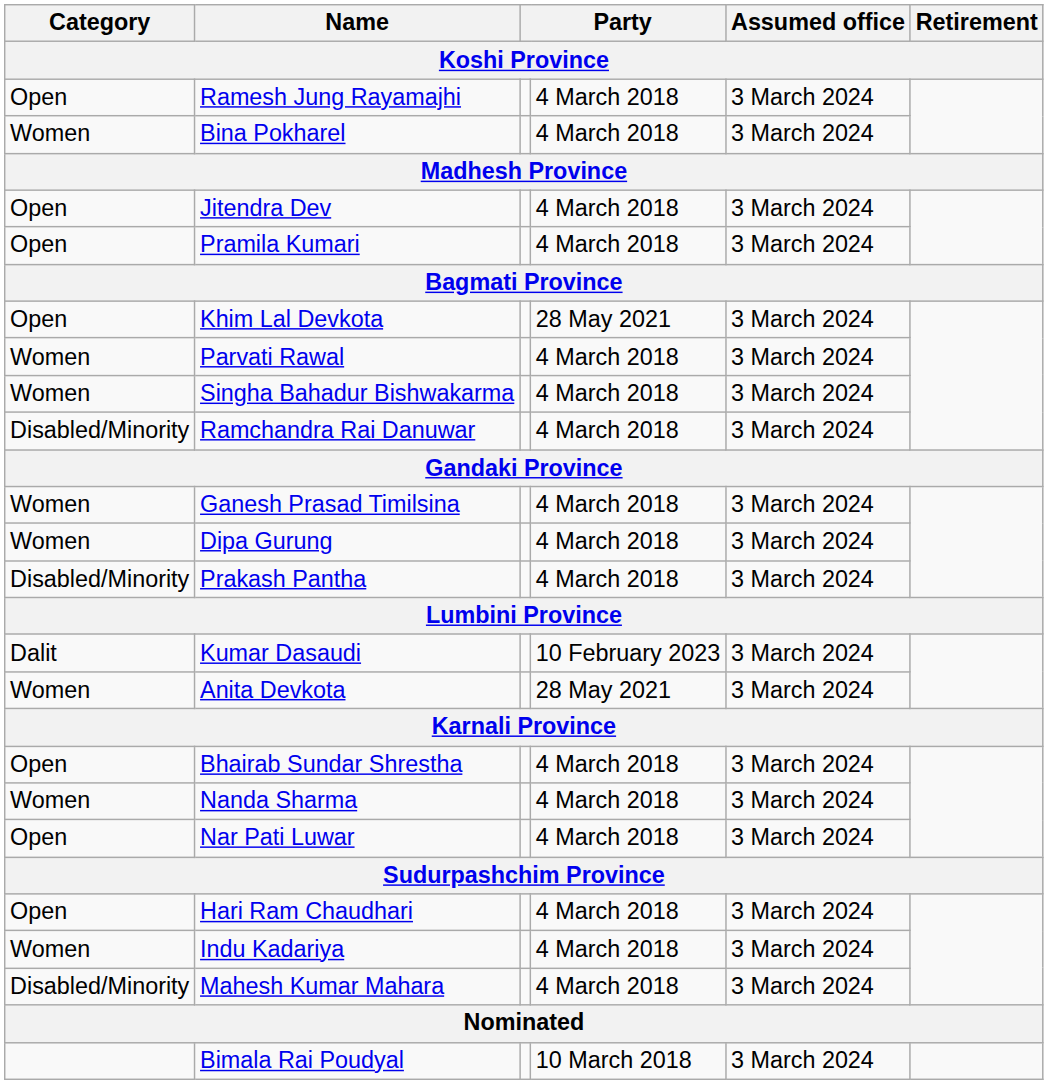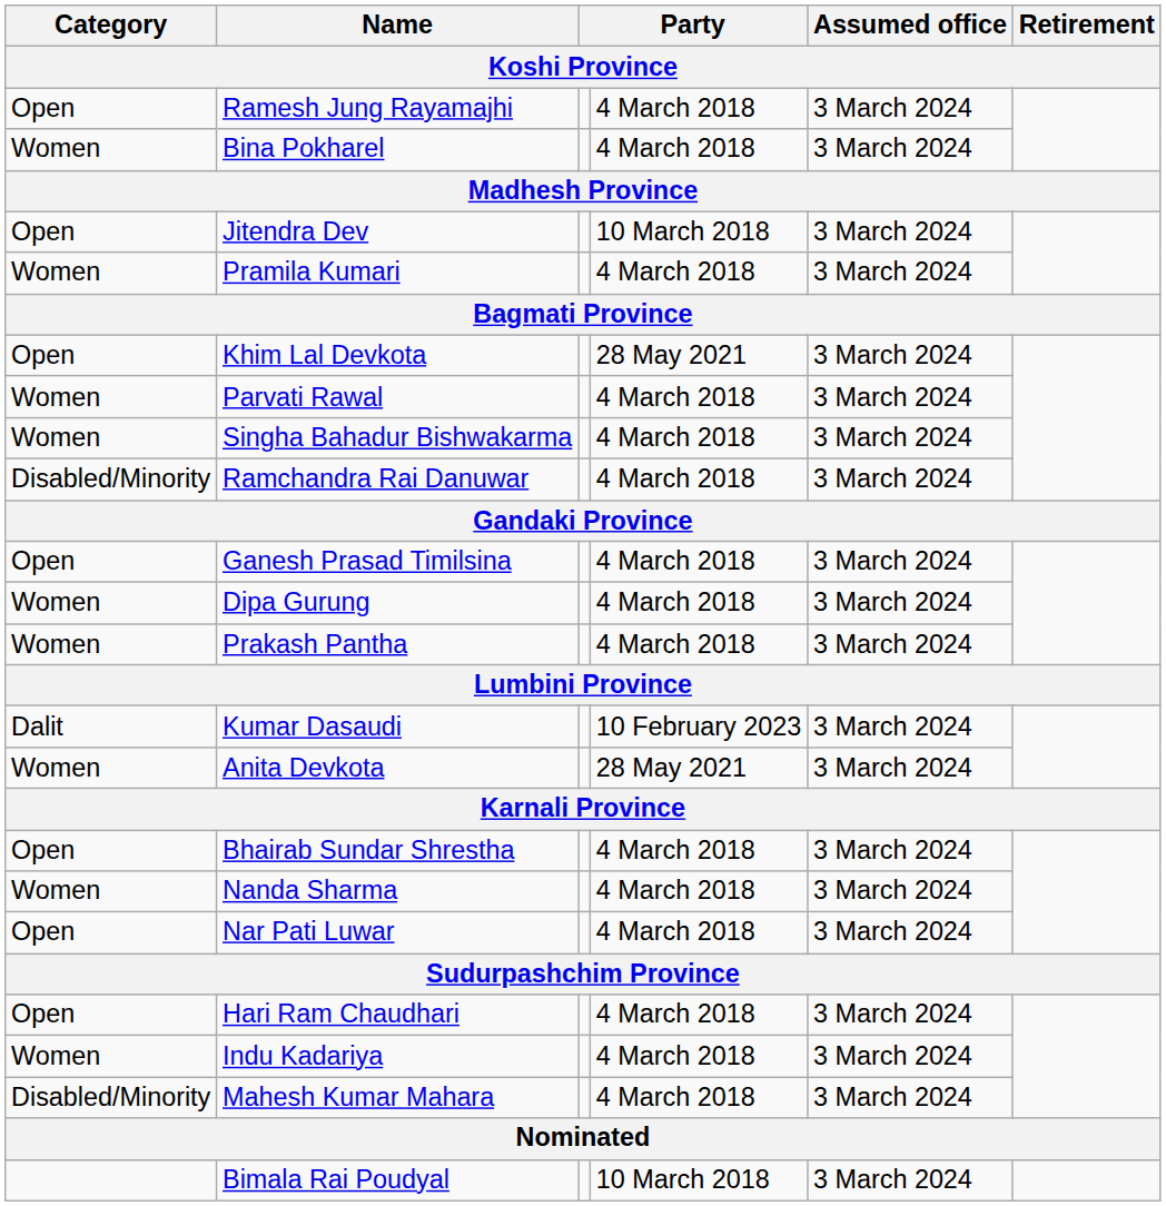Jitendra Dev | column 4: 4 March 2018 -> 10 March 2018
Pramila Kumari | Category: Open -> Women
Ganesh Prasad Timilsina | Category: Women -> Open
Prakash Pantha | Category: Disabled/Minority -> Women
